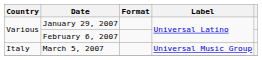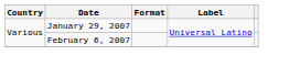- row: Italy | March 5, 2007 | Universal Music Group
